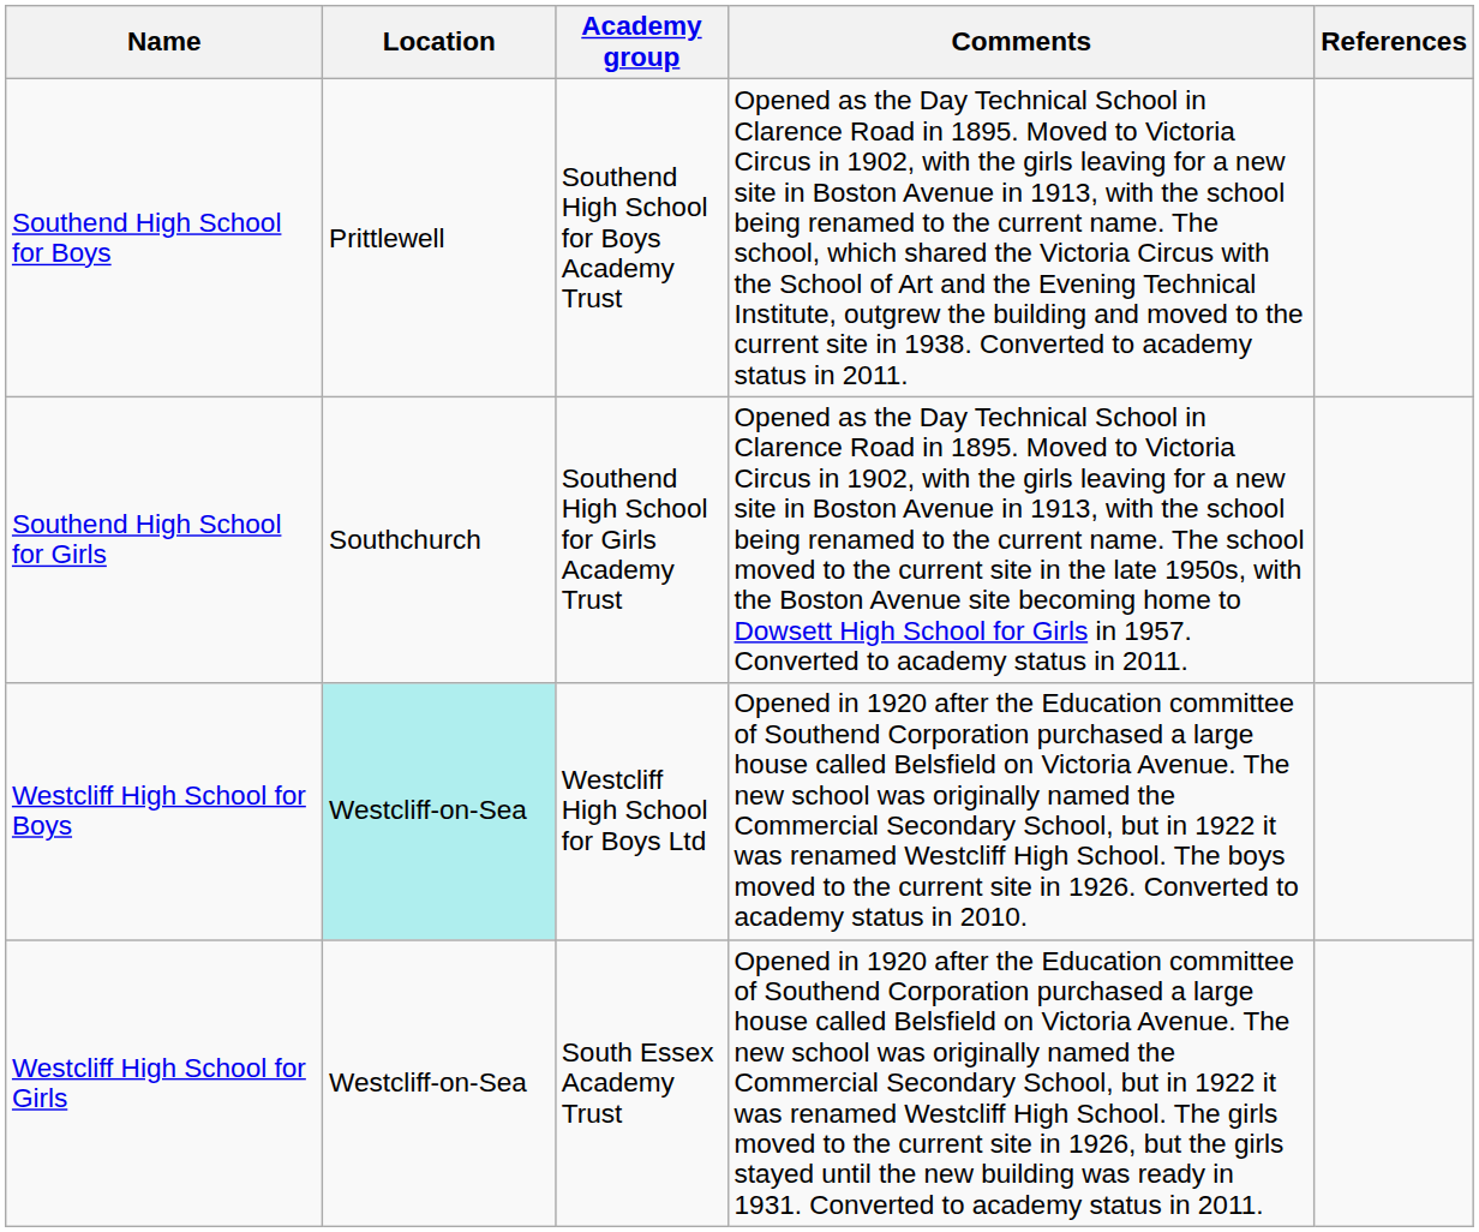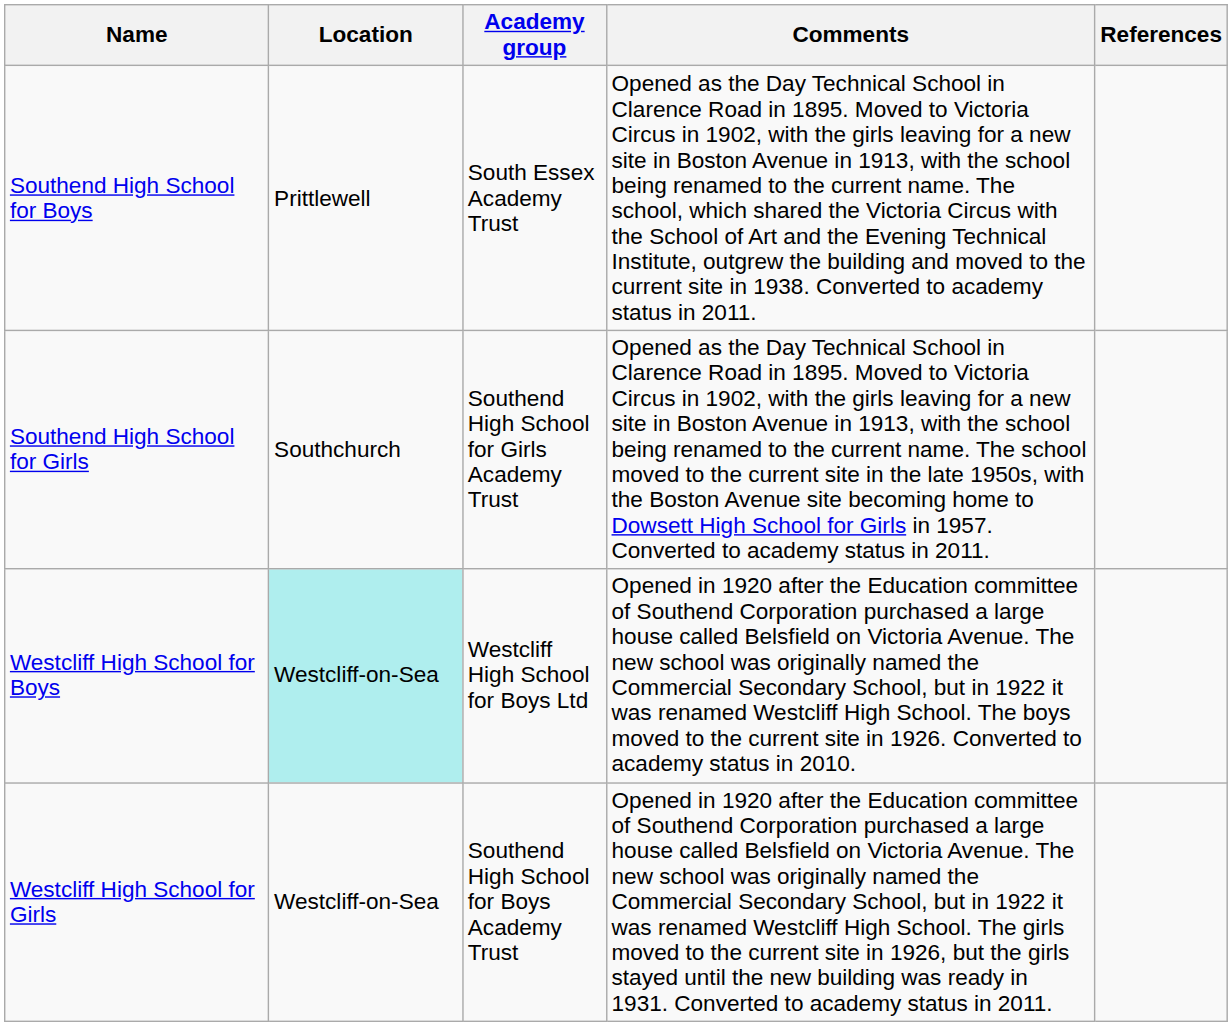Southend High School for Boys | Academy group: Southend High School for Boys Academy Trust -> South Essex Academy Trust
Westcliff High School for Girls | Academy group: South Essex Academy Trust -> Southend High School for Boys Academy Trust
